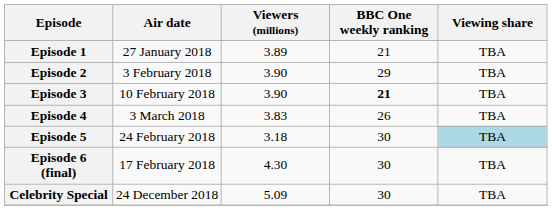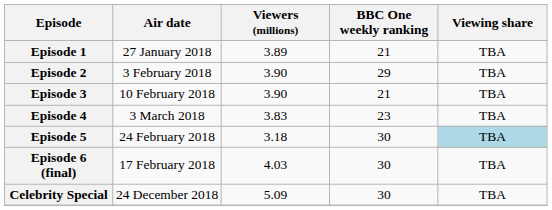Episode 3 | BBC One weekly ranking: bold -> normal
Episode 4 | BBC One weekly ranking: 26 -> 23
Episode 6 (final) | Viewers (millions): 4.30 -> 4.03
